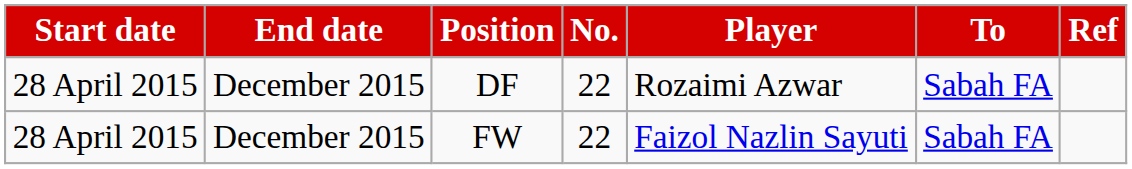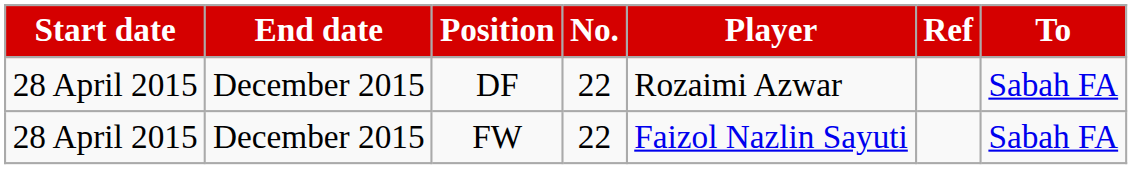columns swapped: To <-> Ref
